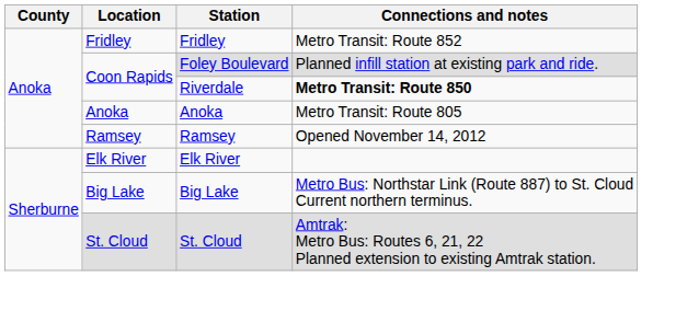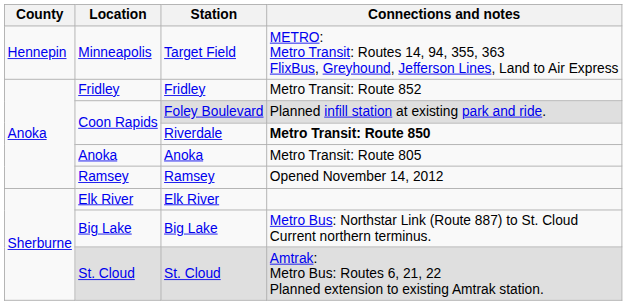+ row: Hennepin | Minneapolis | Target Field | METRO: Metro Transit: Routes 14, 94, 355, 363 FlixBus, Greyhound, Jefferson Lines, Land to Air Express
